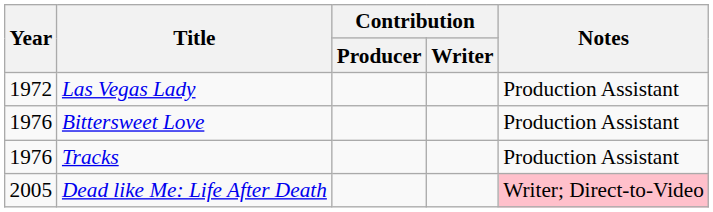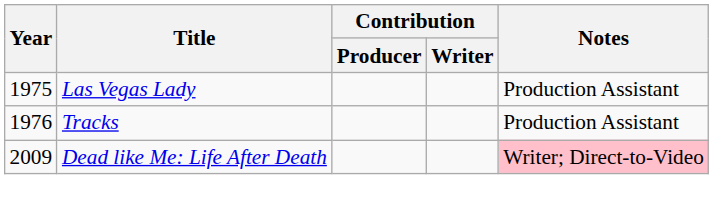Las Vegas Lady | Year: 1972 -> 1975
- row: 1976 | Bittersweet Love | Production Assistant
Dead like Me: Life After Death | Year: 2005 -> 2009
